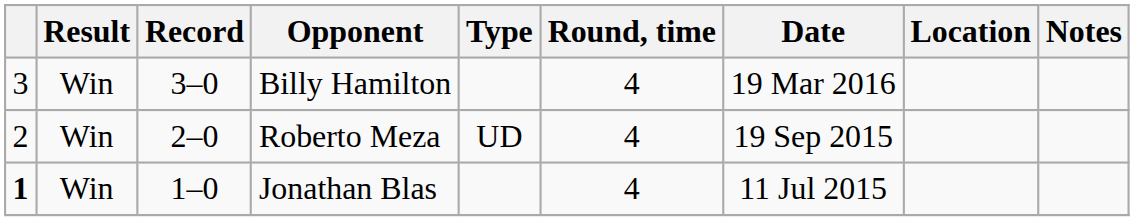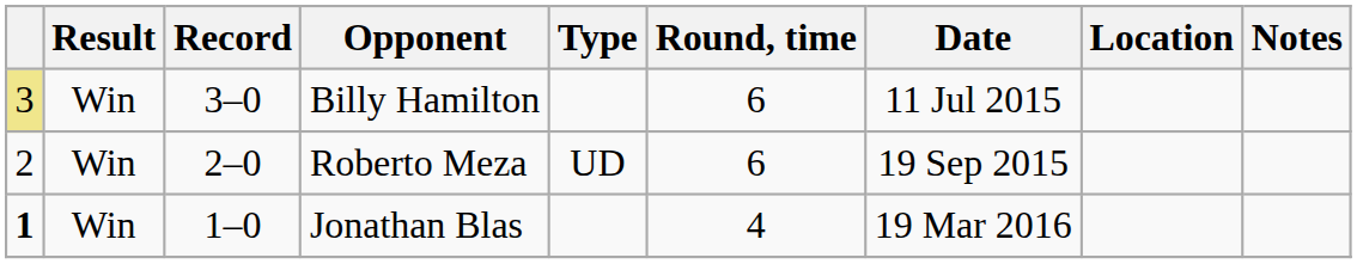Billy Hamilton | column 1: no background -> khaki background
Billy Hamilton | Round, time: 4 -> 6
Billy Hamilton | Date: 19 Mar 2016 -> 11 Jul 2015
Roberto Meza | Round, time: 4 -> 6
Jonathan Blas | Date: 11 Jul 2015 -> 19 Mar 2016
